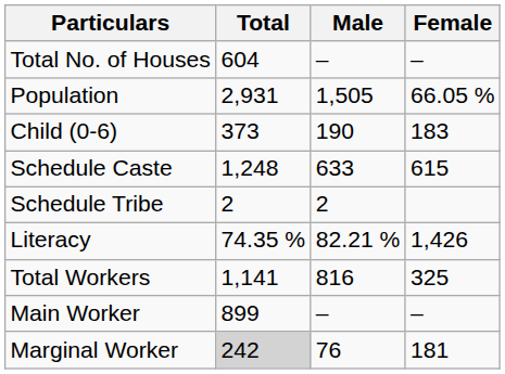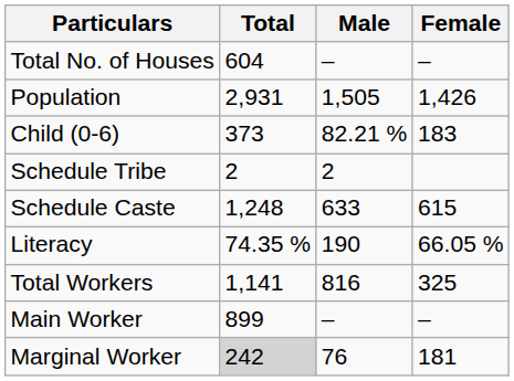Population | Female: 66.05 % -> 1,426
Child (0-6) | Male: 190 -> 82.21 %
rows swapped: Schedule Caste <-> Schedule Tribe
Literacy | Male: 82.21 % -> 190
Literacy | Female: 1,426 -> 66.05 %
